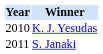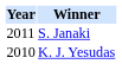rows swapped: K. J. Yesudas <-> S. Janaki
